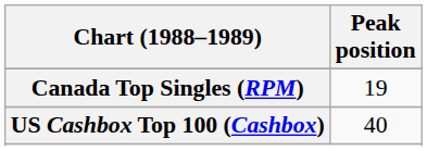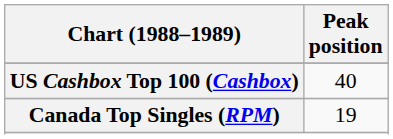rows swapped: Canada Top Singles (RPM) <-> US Cashbox Top 100 (Cashbox)
